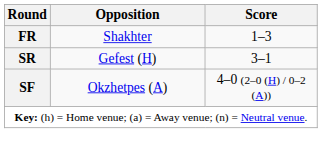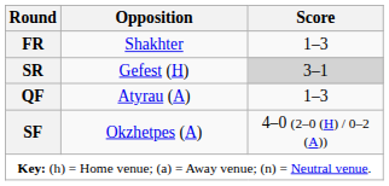SR | Score: no background -> lightgrey background
+ row: QF | Atyrau (A) | 1–3
